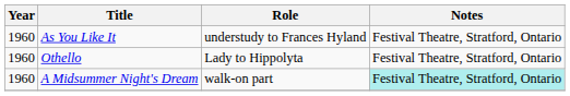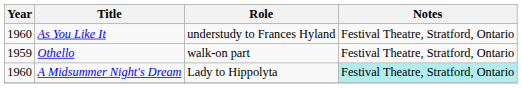Othello | Year: 1960 -> 1959
Othello | Role: Lady to Hippolyta -> walk-on part
A Midsummer Night's Dream | Role: walk-on part -> Lady to Hippolyta
